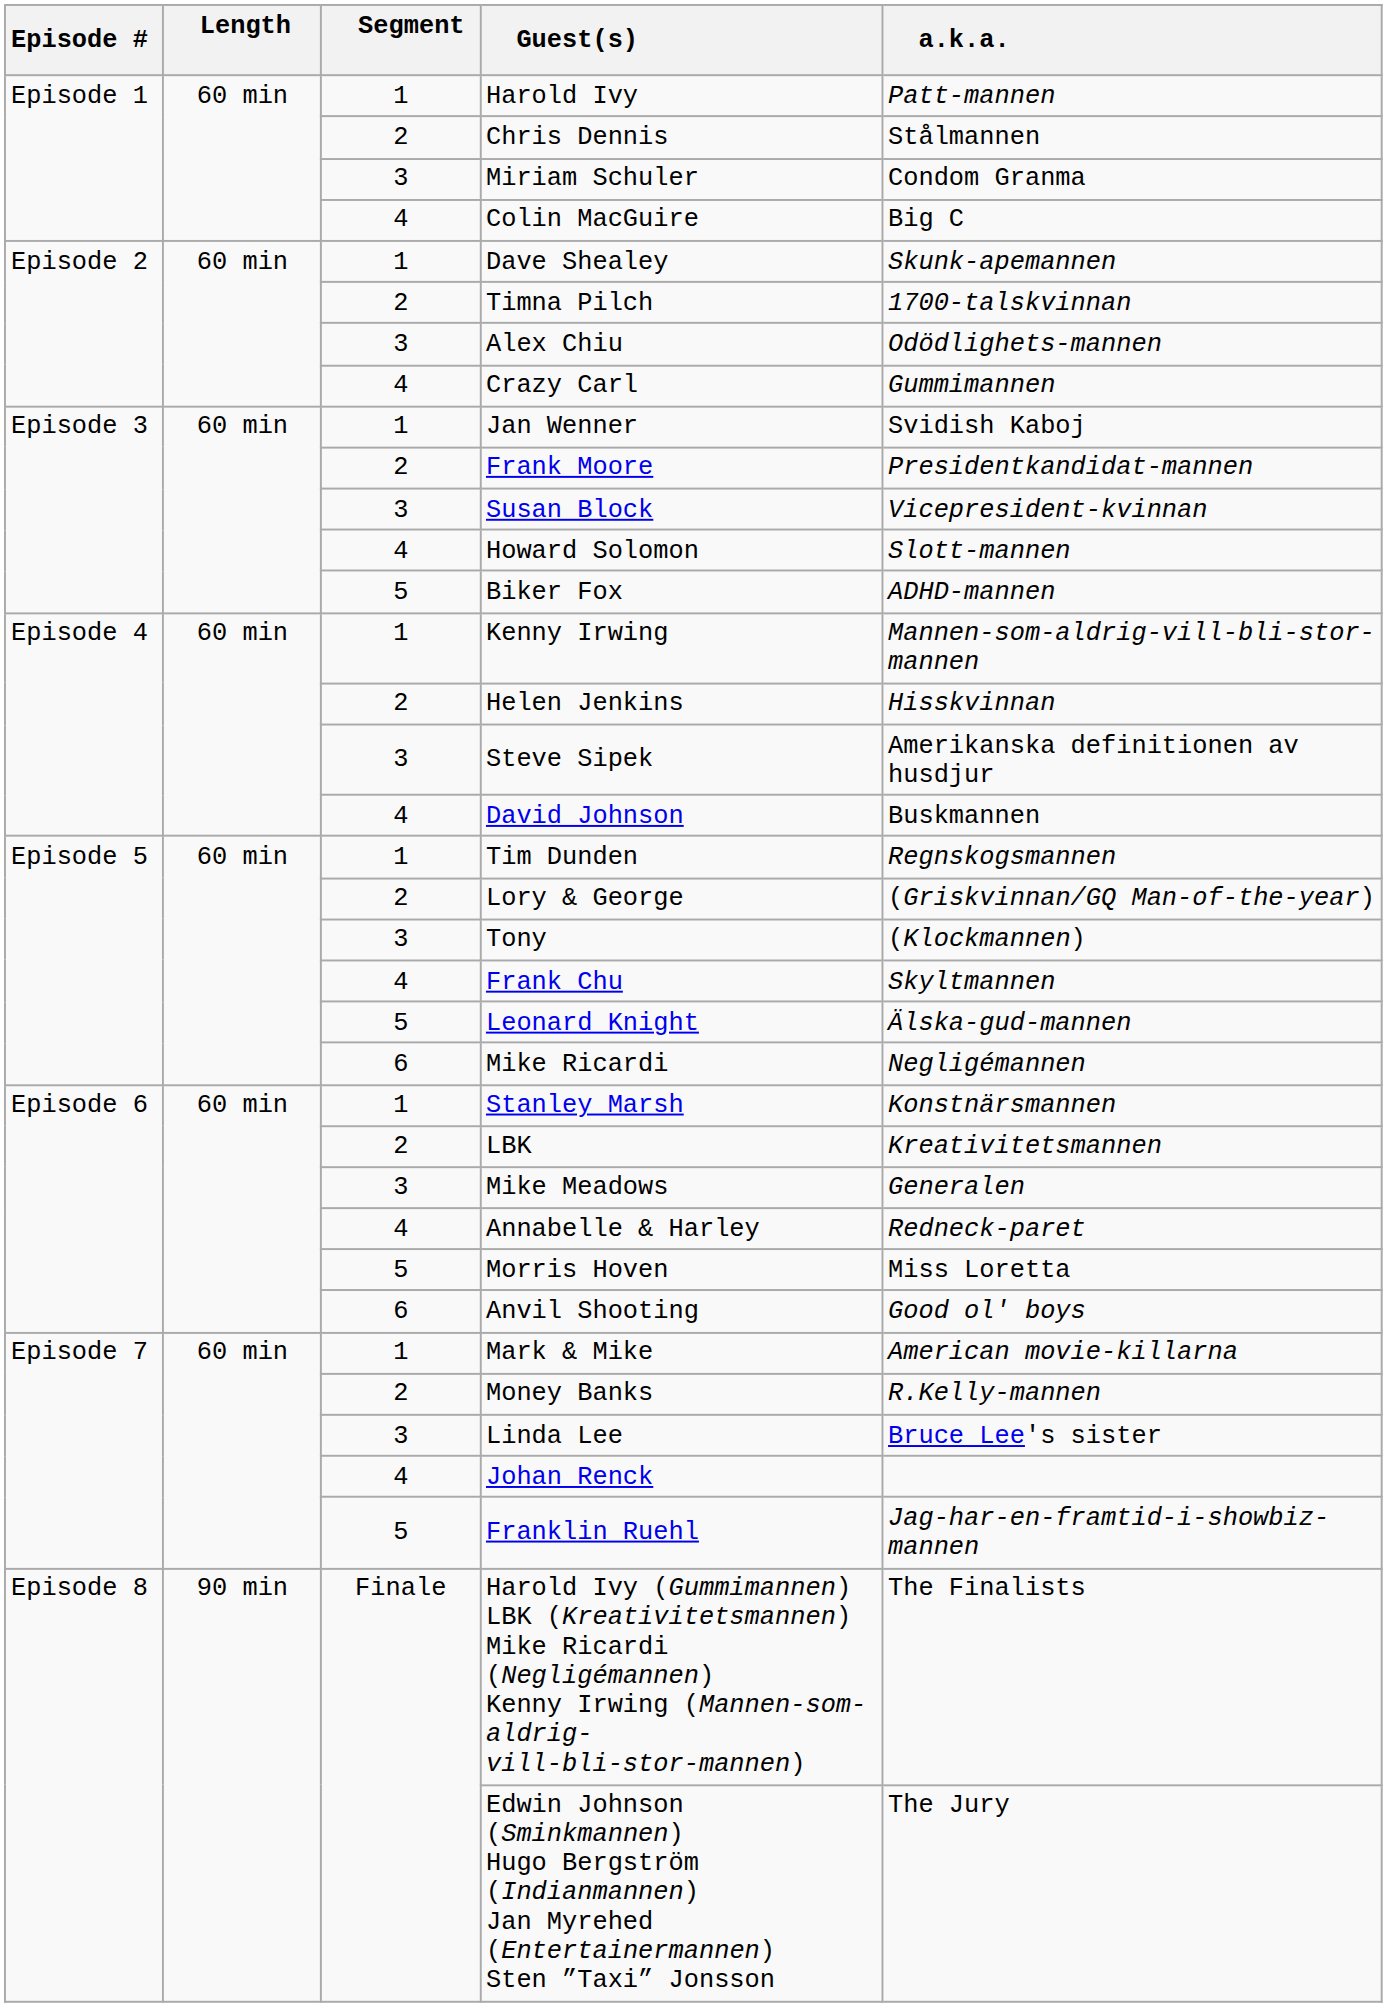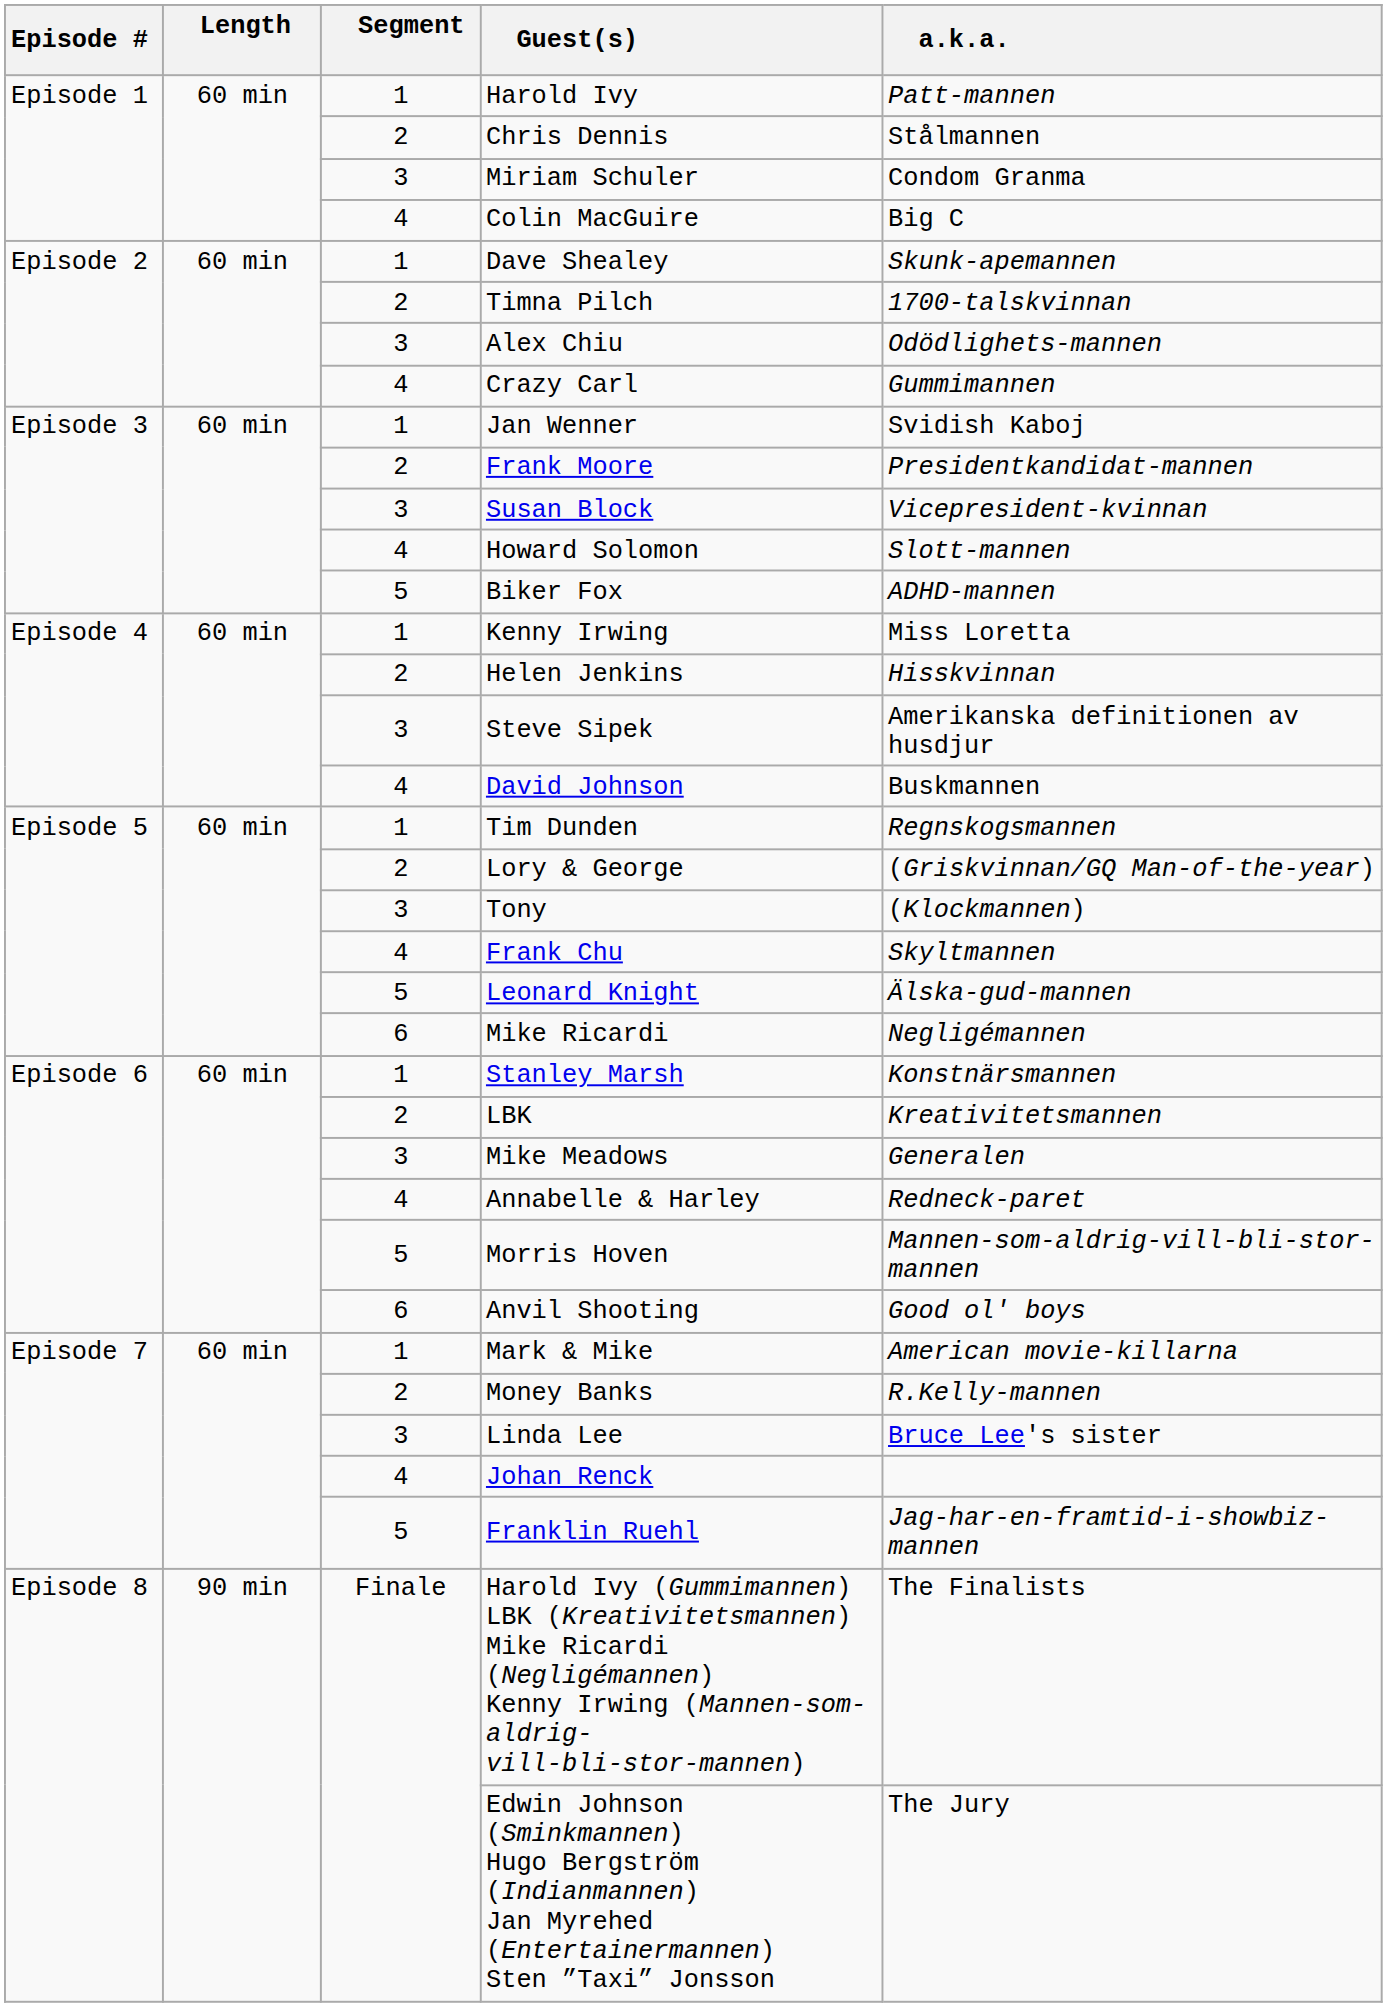Kenny Irwing | a.k.a.: Mannen-som-aldrig-vill-bli-stor-mannen -> Miss Loretta
Morris Hoven | a.k.a.: Miss Loretta -> Mannen-som-aldrig-vill-bli-stor-mannen
